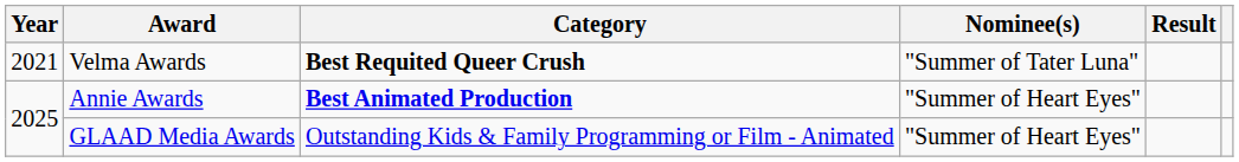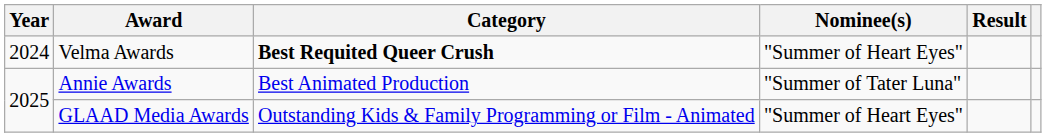Velma Awards | Year: 2021 -> 2024
Velma Awards | Nominee(s): "Summer of Tater Luna" -> "Summer of Heart Eyes"
Annie Awards | Category: bold -> normal
Annie Awards | Nominee(s): "Summer of Heart Eyes" -> "Summer of Tater Luna"
